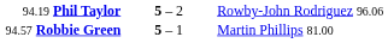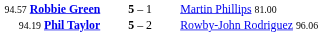rows swapped: 94.57 Robbie Green <-> 94.19 Phil Taylor
